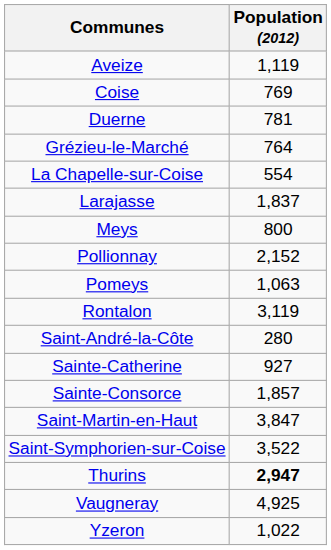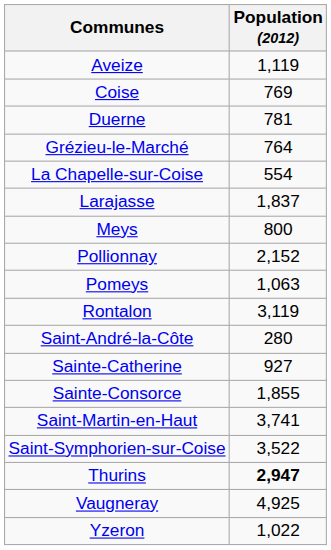Sainte-Consorce | Population (2012): 1,857 -> 1,855
Saint-Martin-en-Haut | Population (2012): 3,847 -> 3,741
